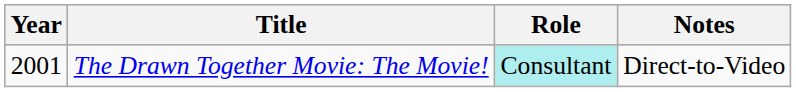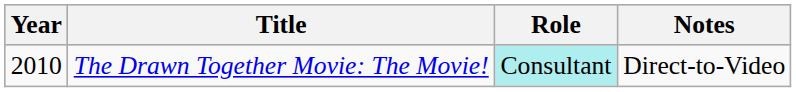The Drawn Together Movie: The Movie! | Year: 2001 -> 2010
